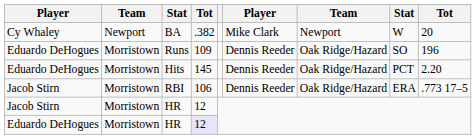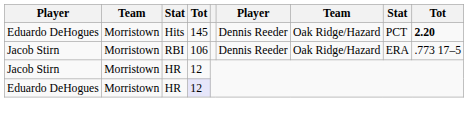- row: Cy Whaley | Newport | BA | .382 | Mike Clark | Newport | W | 20
- row: Eduardo DeHogues | Morristown | Runs | 109 | Dennis Reeder | Oak Ridge/Hazard | SO | 196
Hits | column 9: normal -> bold
